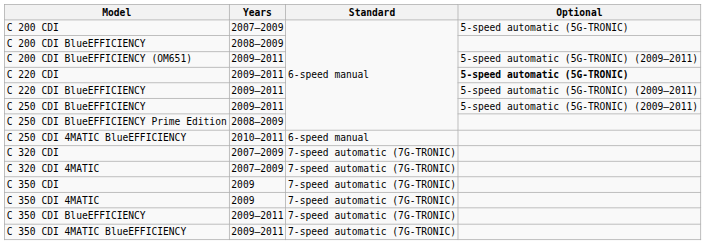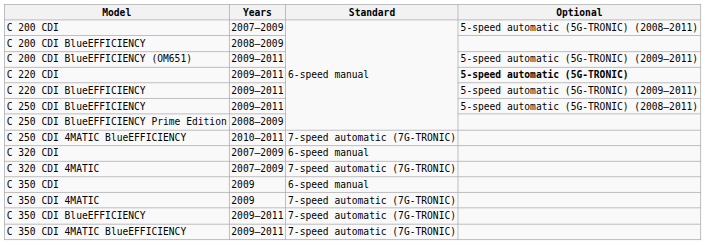C 200 CDI | Optional: 5-speed automatic (5G-TRONIC) -> 5-speed automatic (5G-TRONIC) (2008–2011)
C 250 CDI BlueEFFICIENCY | Optional: 5-speed automatic (5G-TRONIC) (2009–2011) -> 5-speed automatic (5G-TRONIC) (2008–2011)
C 250 CDI 4MATIC BlueEFFICIENCY | Standard: 6-speed manual -> 7-speed automatic (7G-TRONIC)
C 320 CDI | Standard: 7-speed automatic (7G-TRONIC) -> 6-speed manual
C 350 CDI | Standard: 7-speed automatic (7G-TRONIC) -> 6-speed manual
